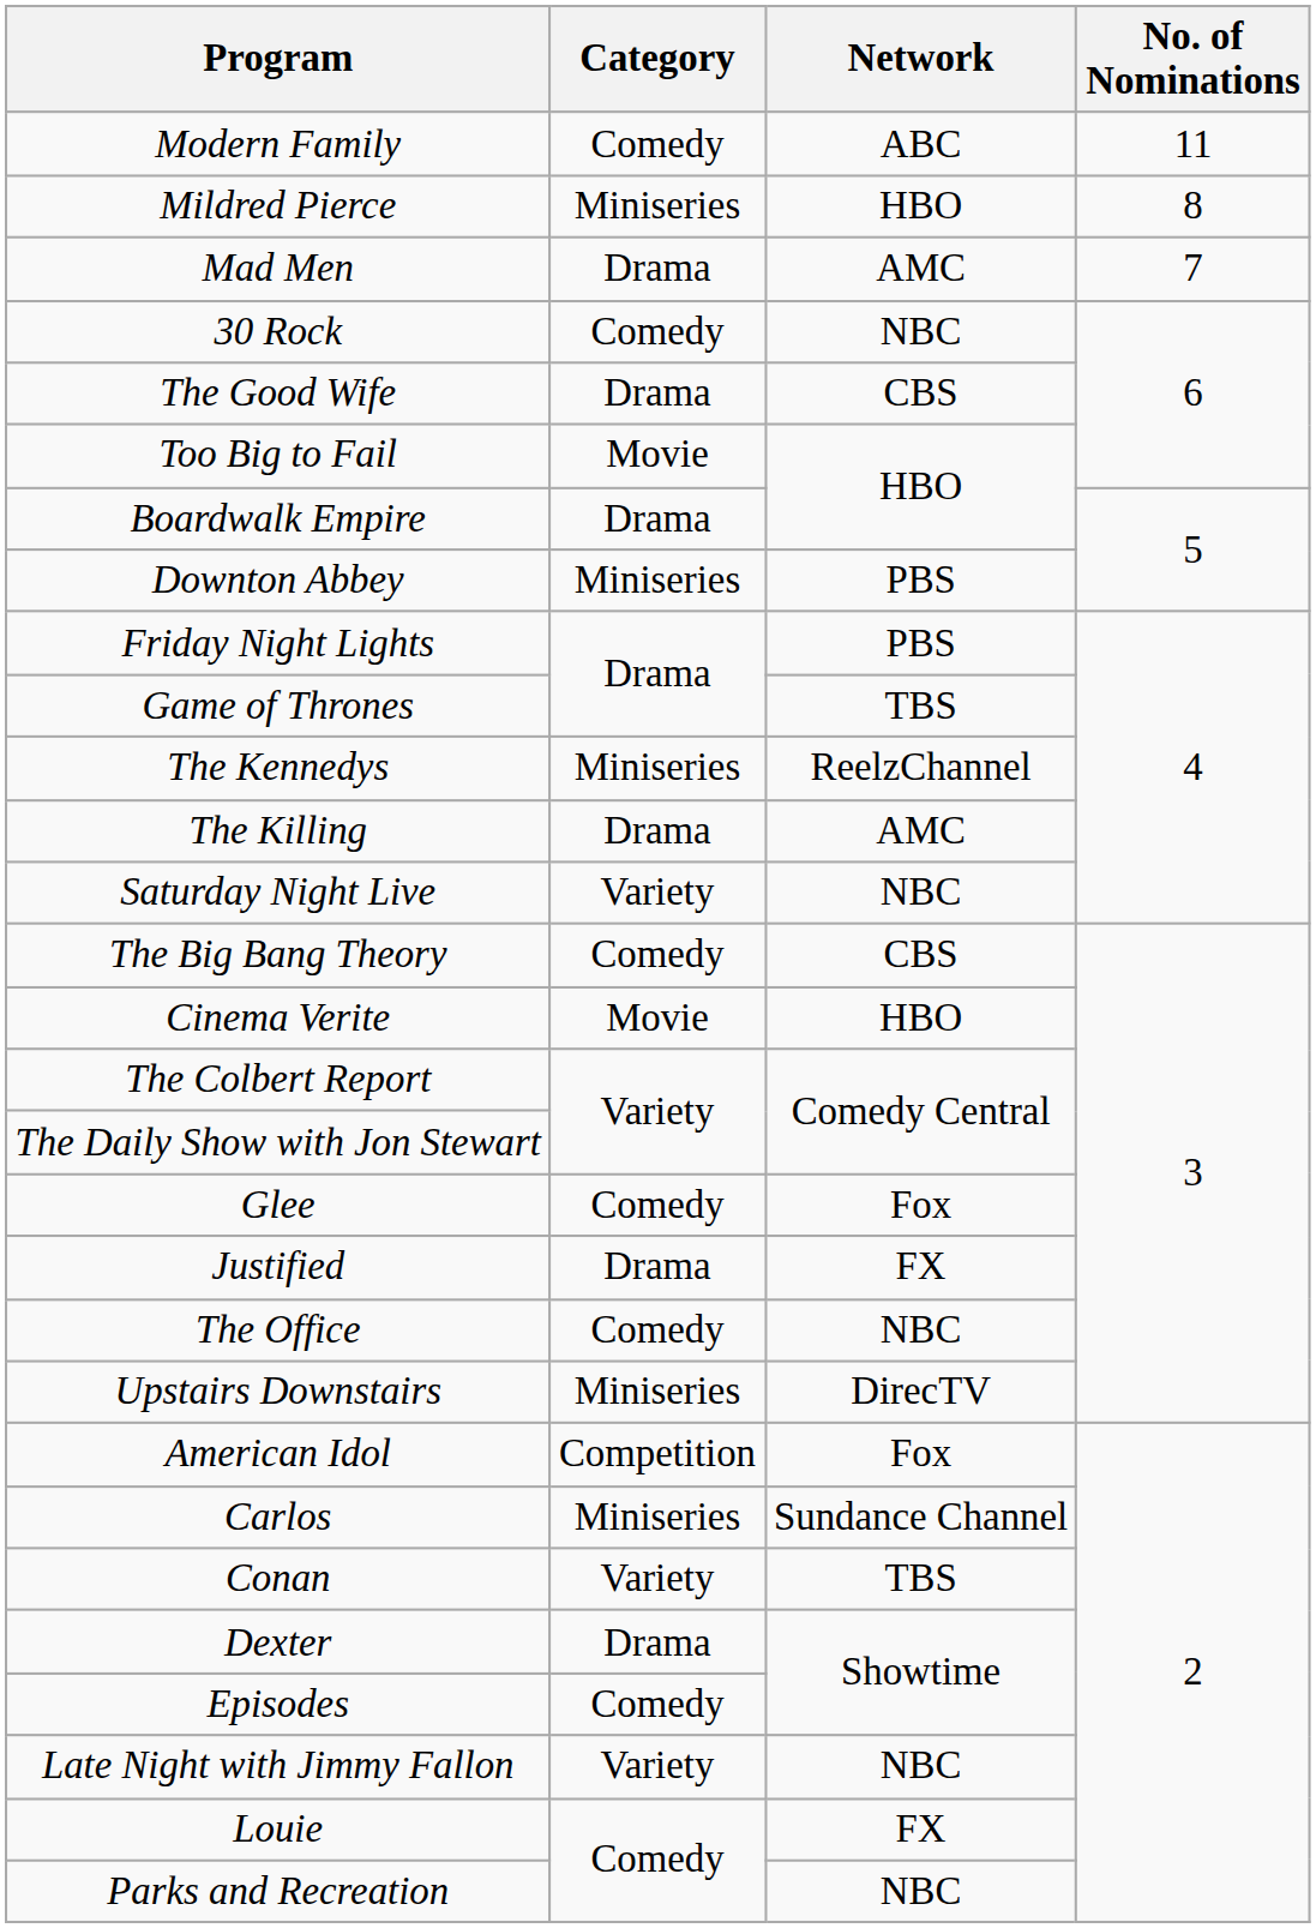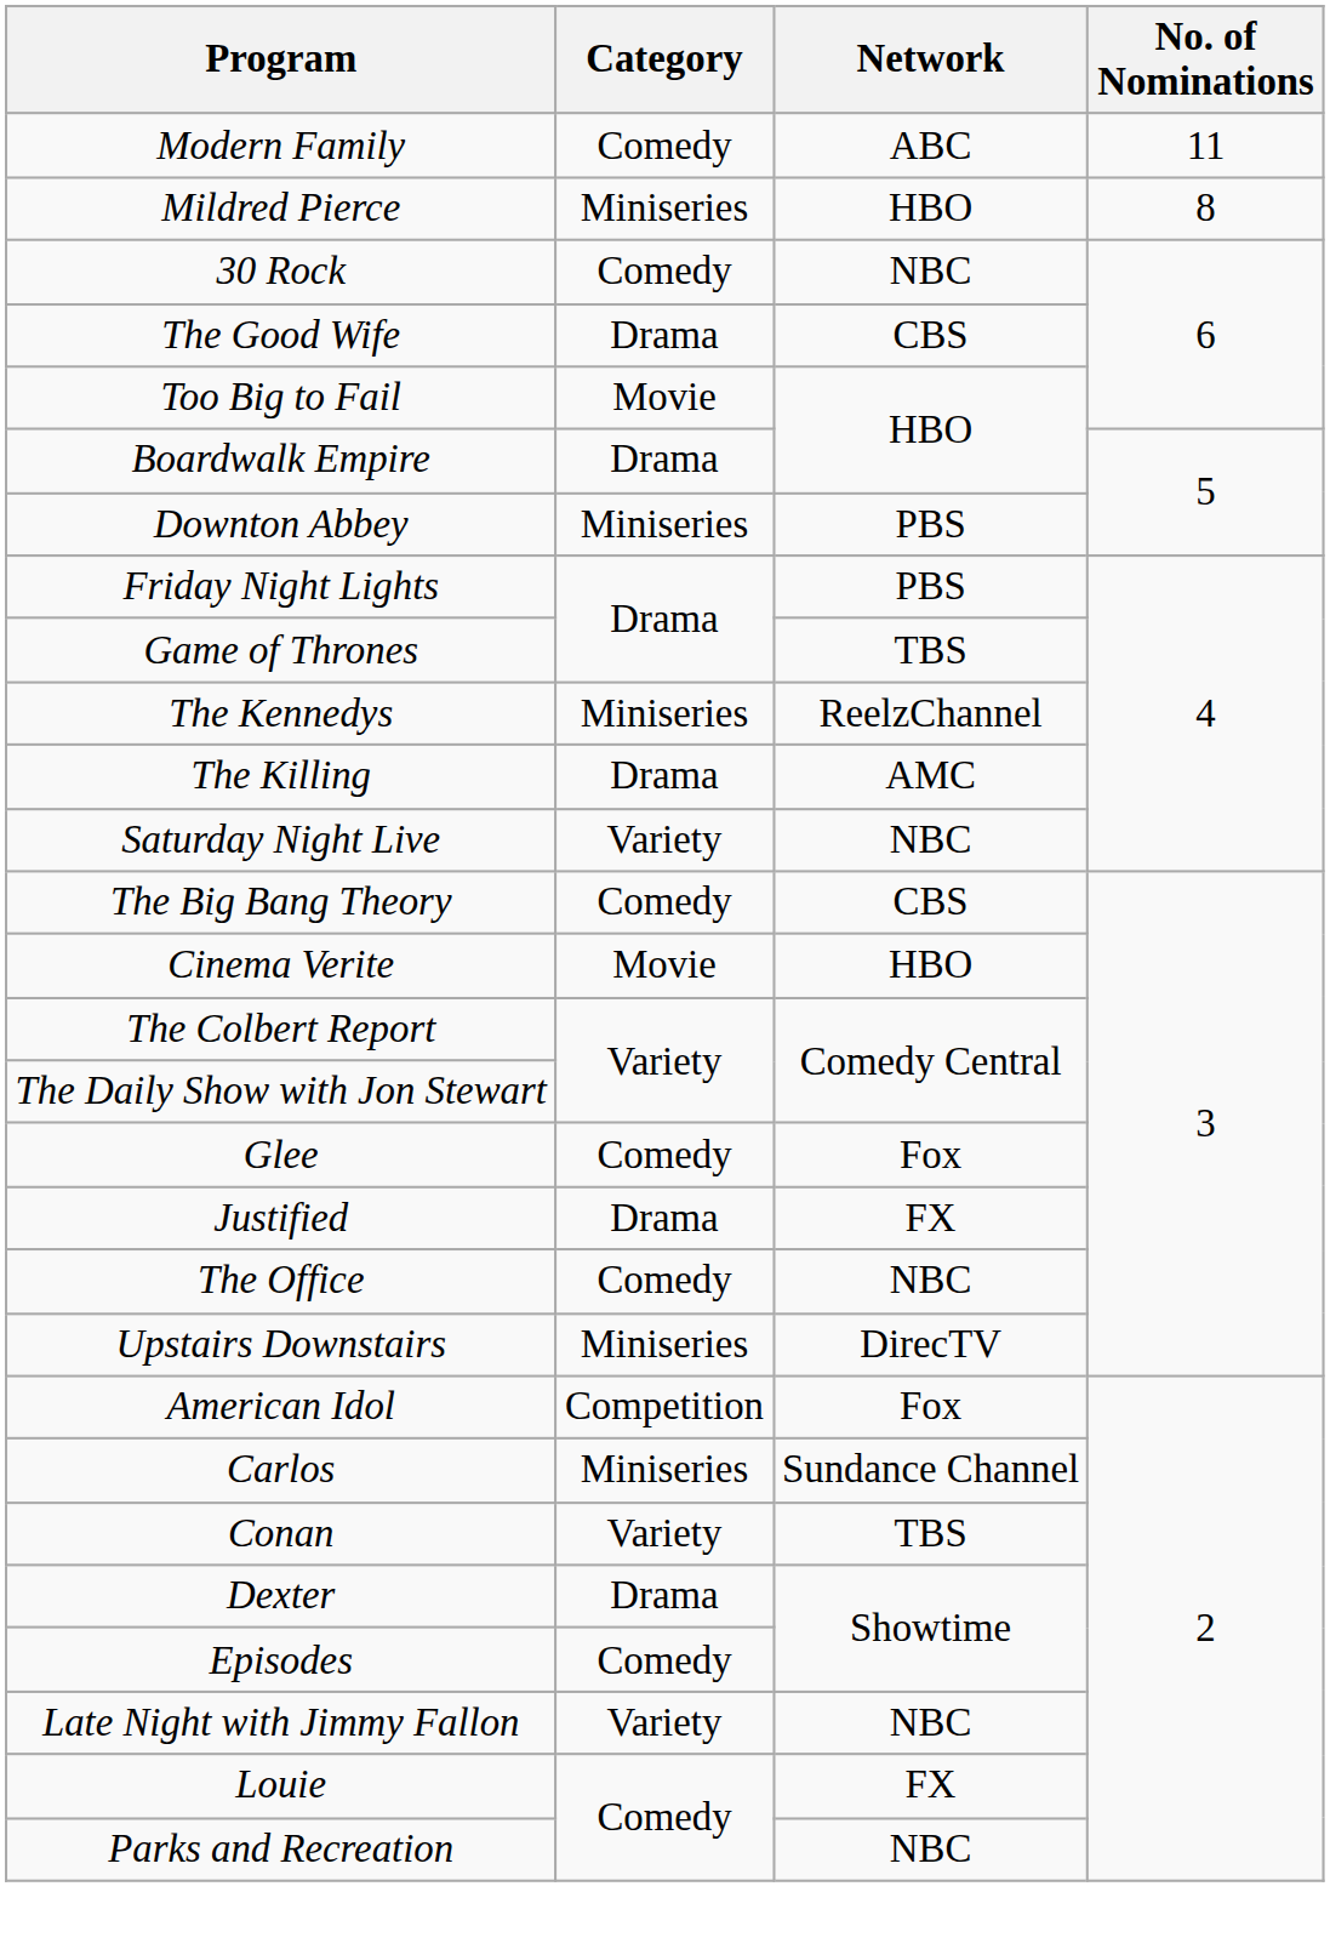- row: Mad Men | Drama | AMC | 7
